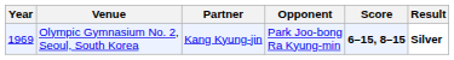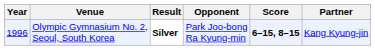columns swapped: Partner <-> Result
Olympic Gymnasium No. 2, Seoul, South Korea | Year: 1969 -> 1996
